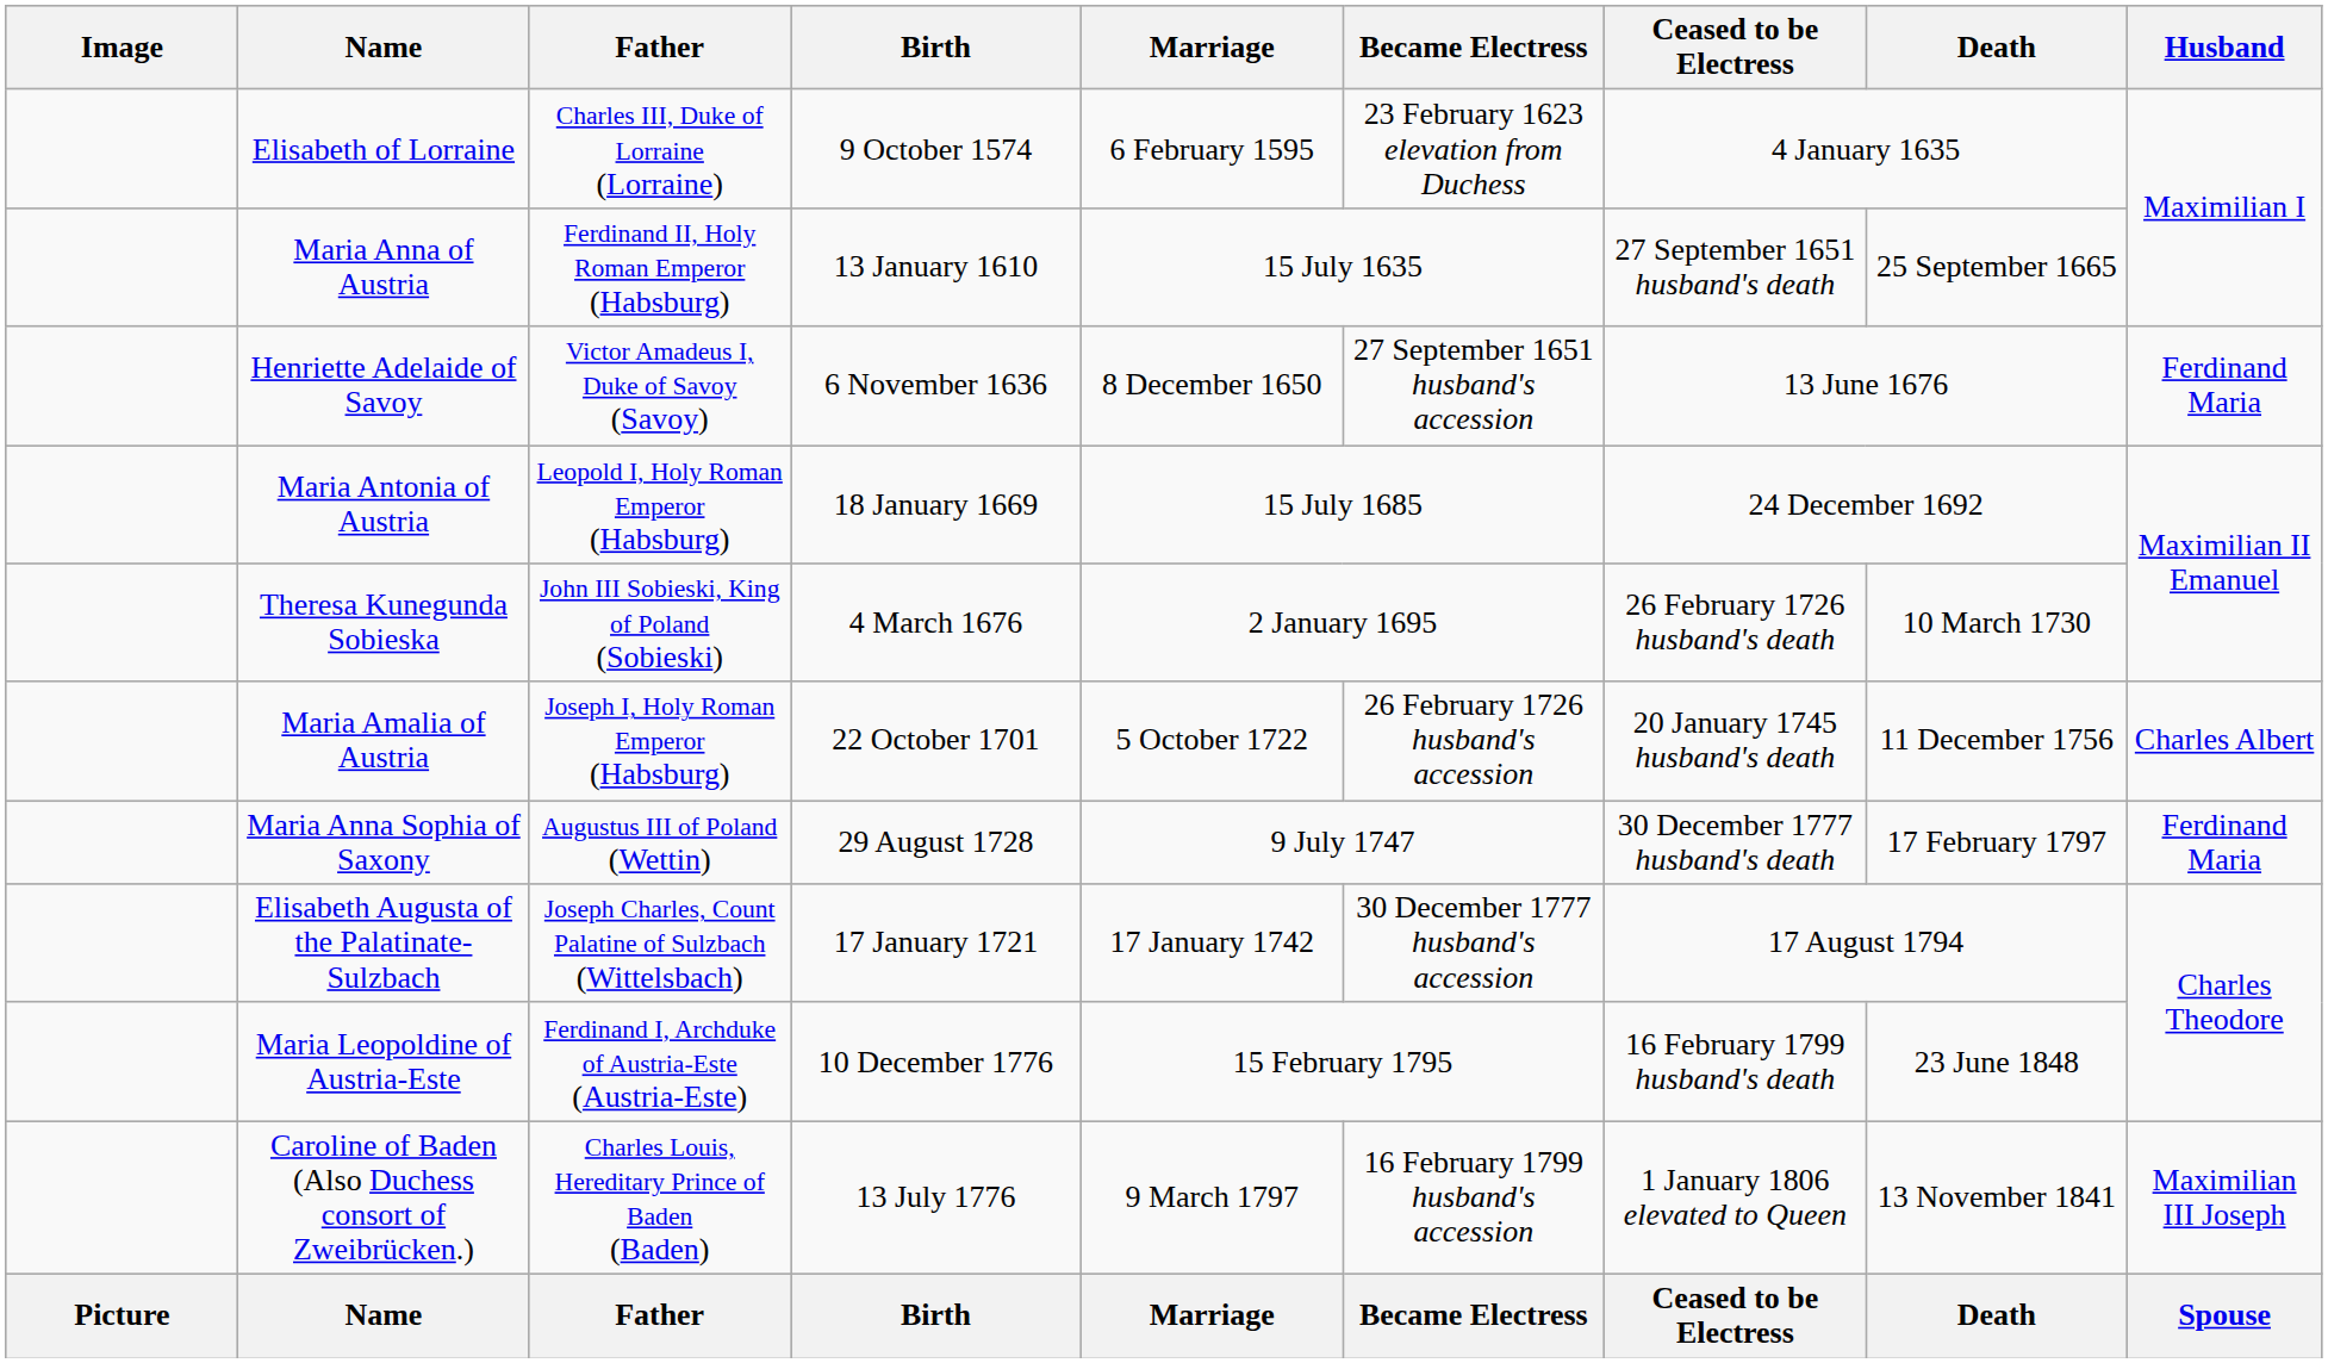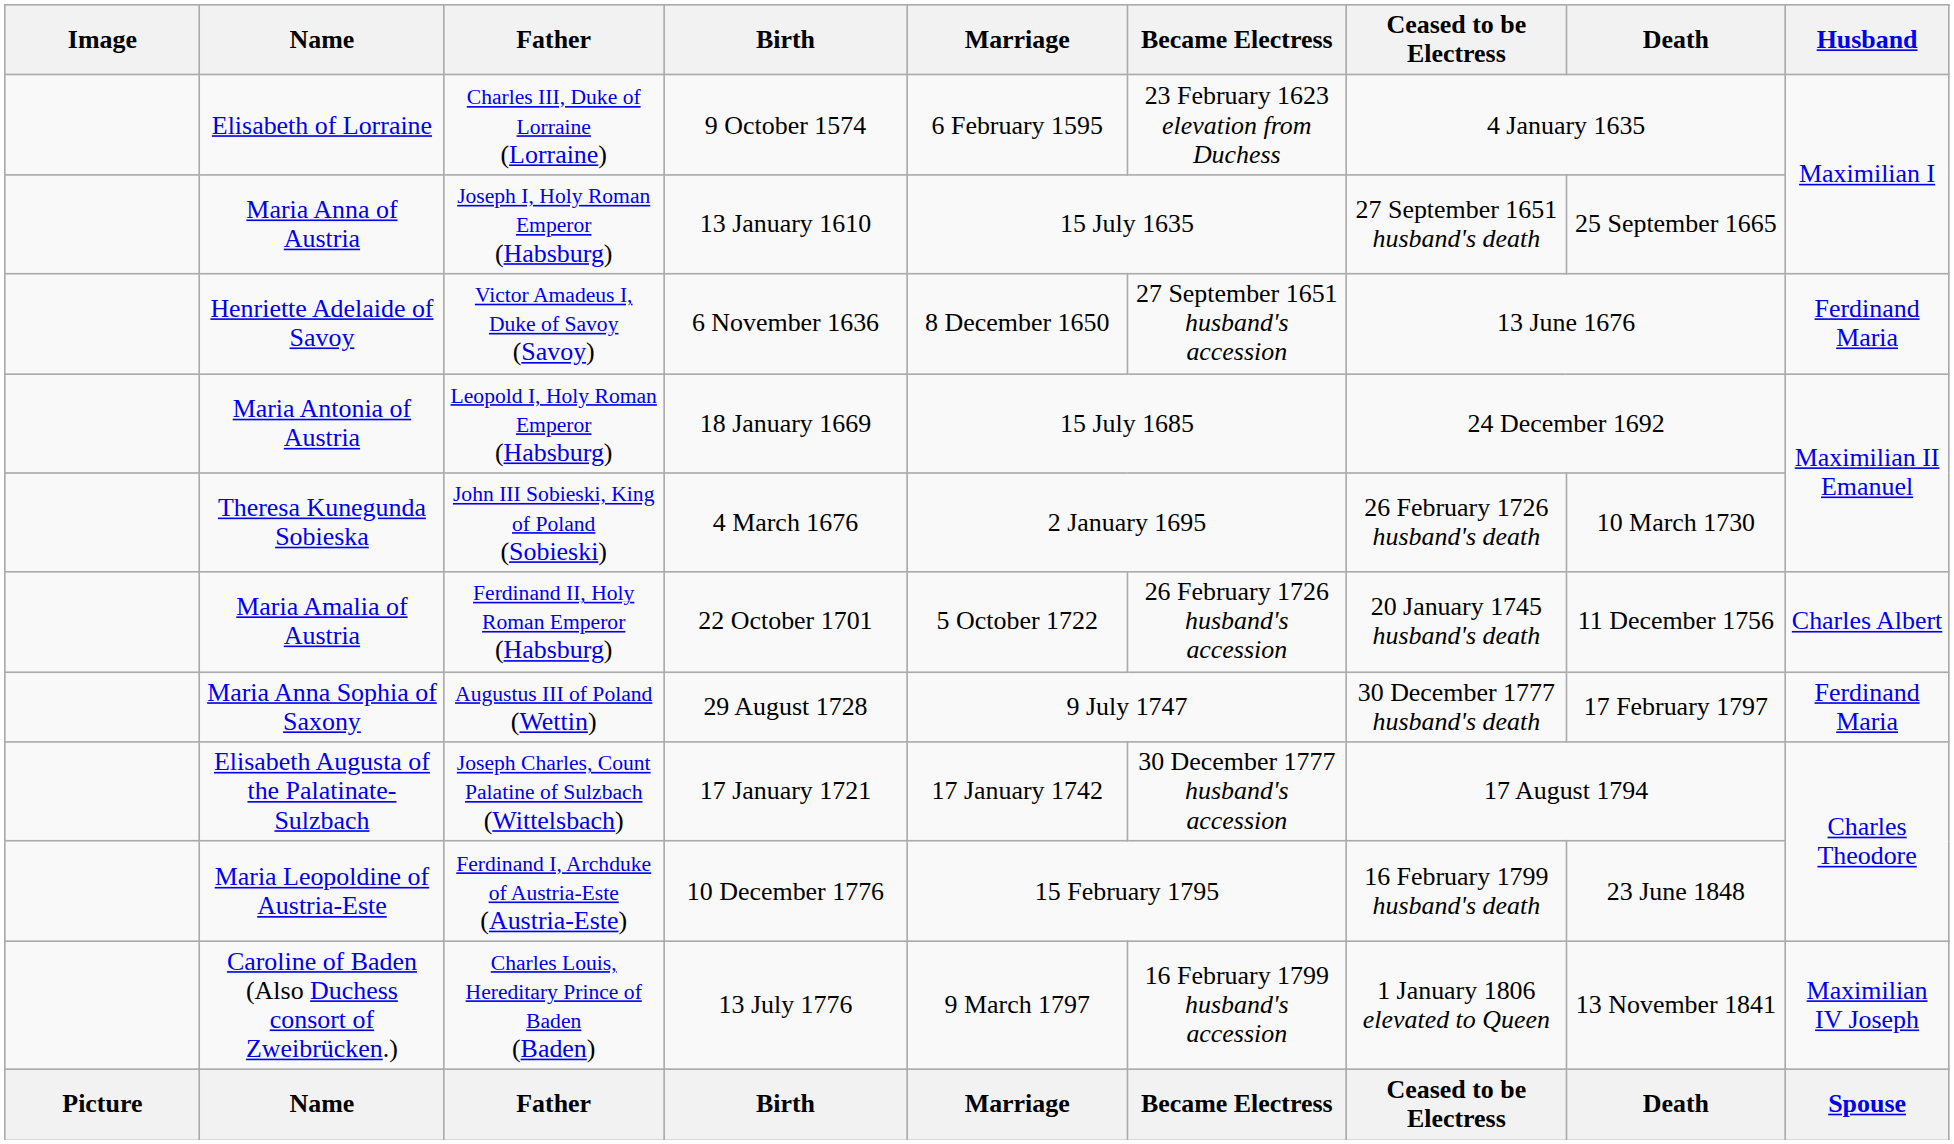Maria Anna of Austria | Father: Ferdinand II, Holy Roman Emperor (Habsburg) -> Joseph I, Holy Roman Emperor (Habsburg)
Maria Amalia of Austria | Father: Joseph I, Holy Roman Emperor (Habsburg) -> Ferdinand II, Holy Roman Emperor (Habsburg)
Caroline of Baden (Also Duchess consort of Zweibrücken.) | Husband: Maximilian III Joseph -> Maximilian IV Joseph
